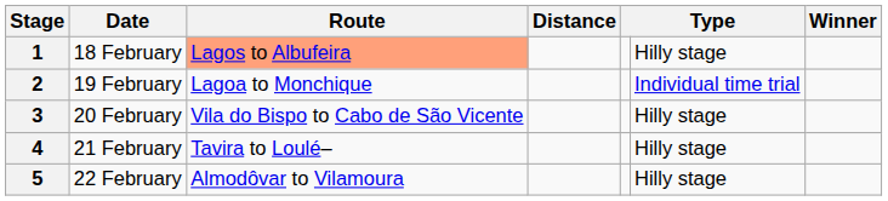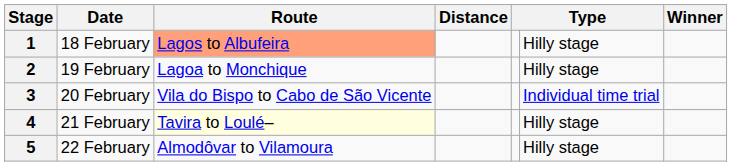2 | column 6: Individual time trial -> Hilly stage
3 | column 6: Hilly stage -> Individual time trial
4 | Route: no background -> lightyellow background
